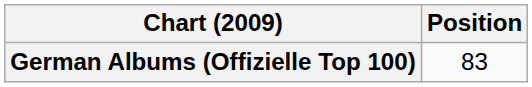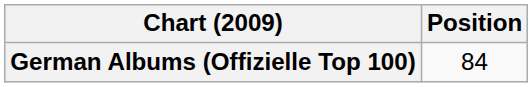German Albums (Offizielle Top 100) | Position: 83 -> 84
